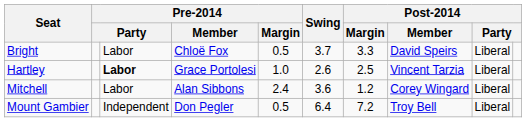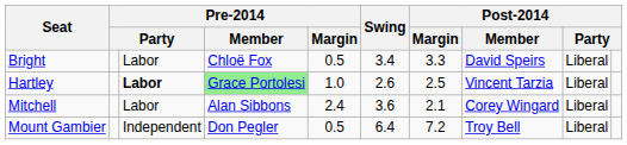Bright | Swing: 3.7 -> 3.4
Hartley | Pre-2014 / Member: no background -> lightgreen background
Mitchell | Post-2014 / Margin: 1.2 -> 2.1
